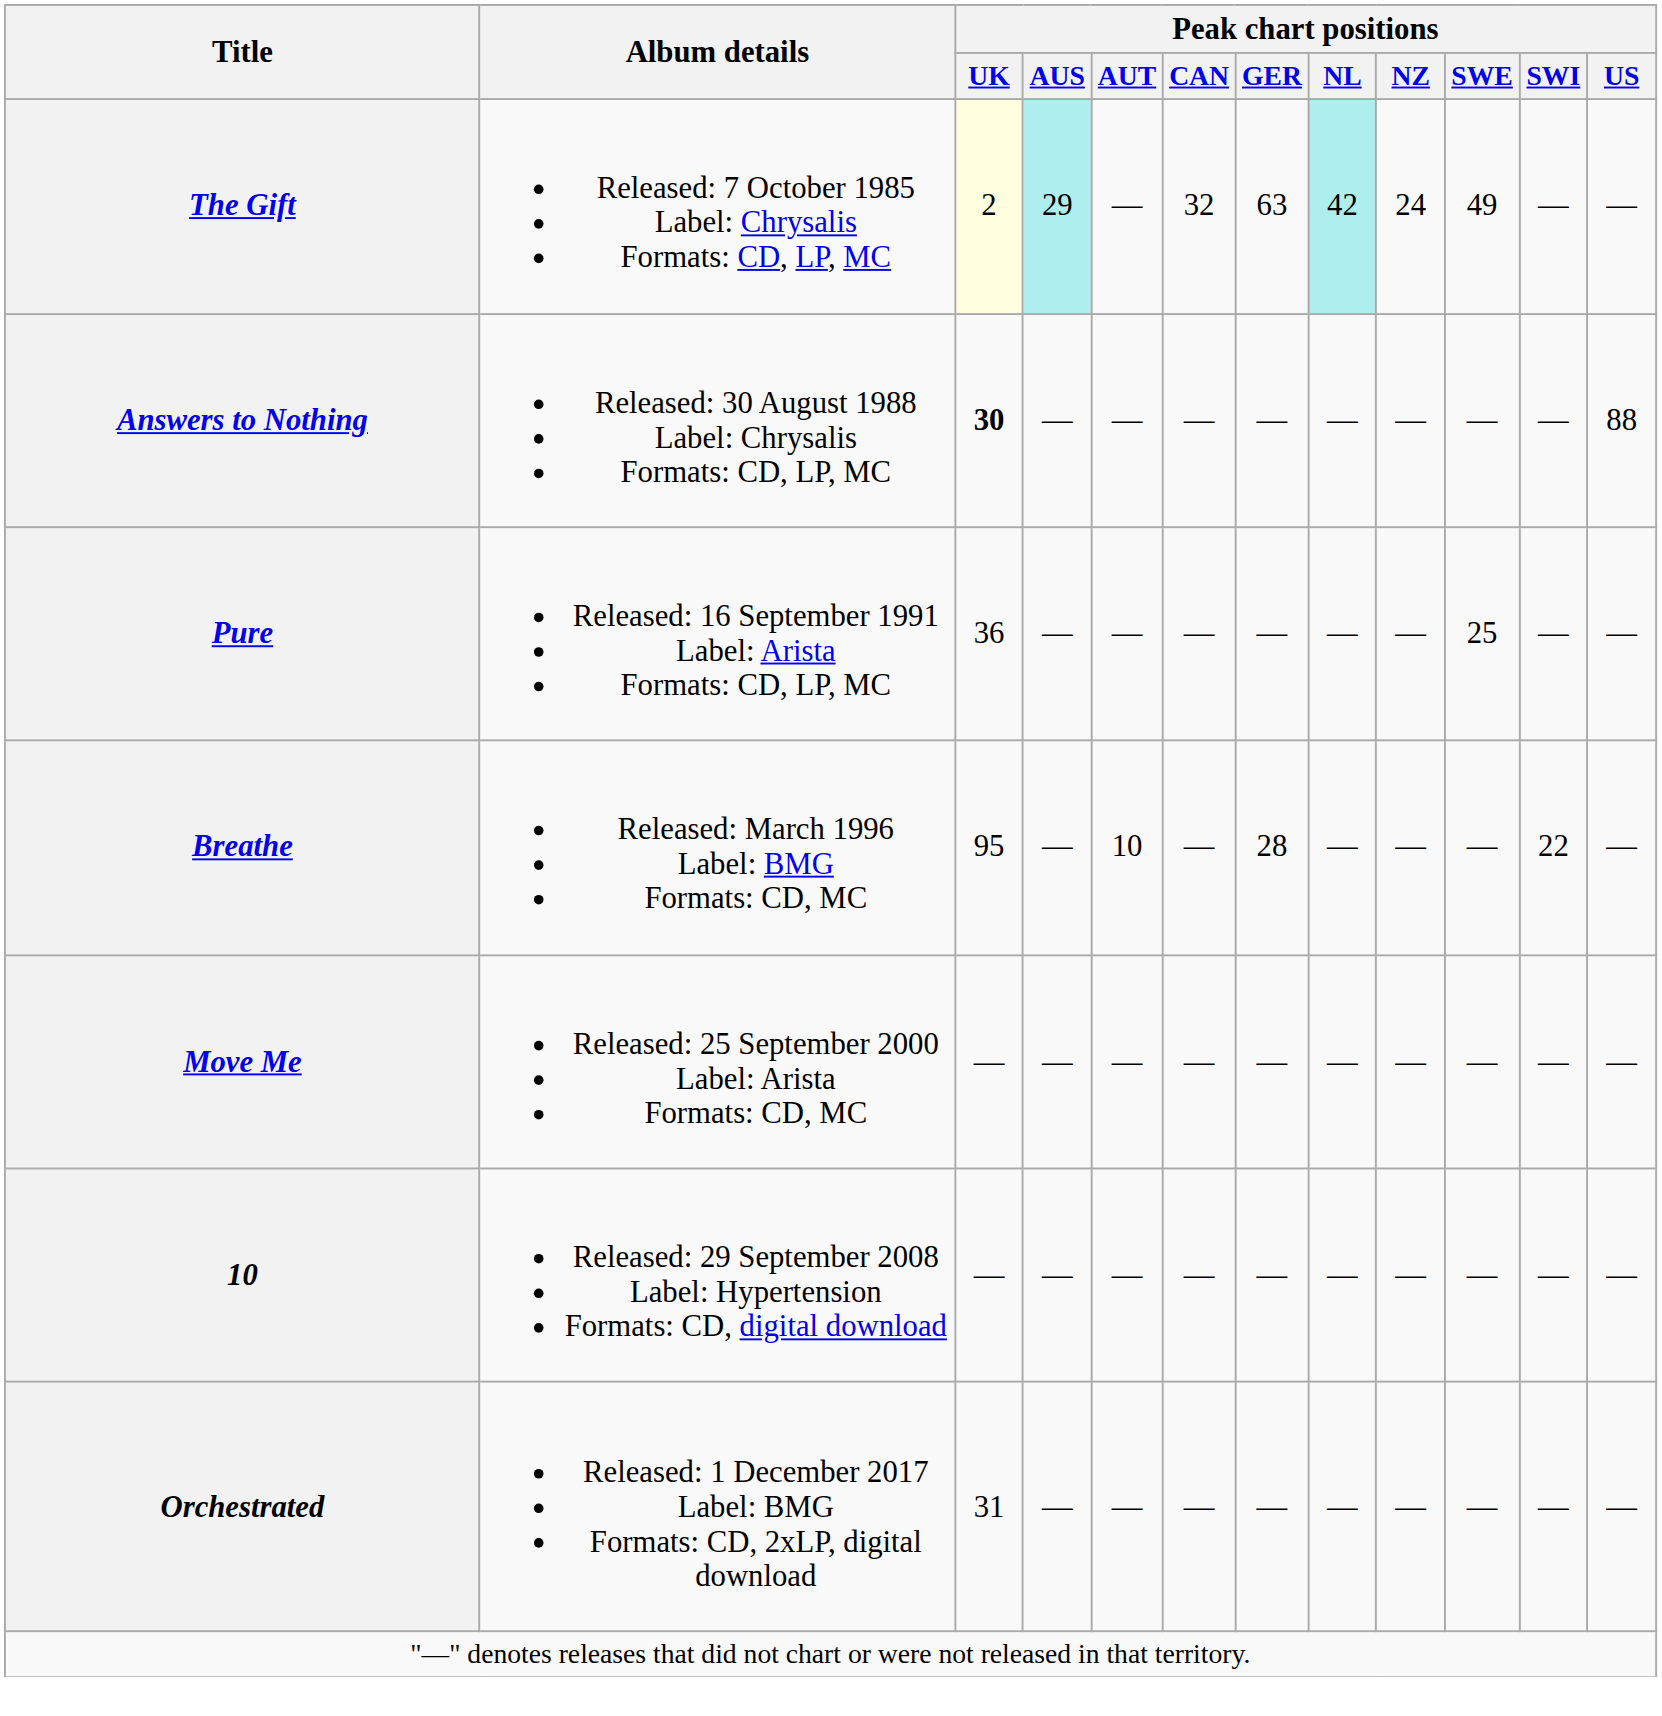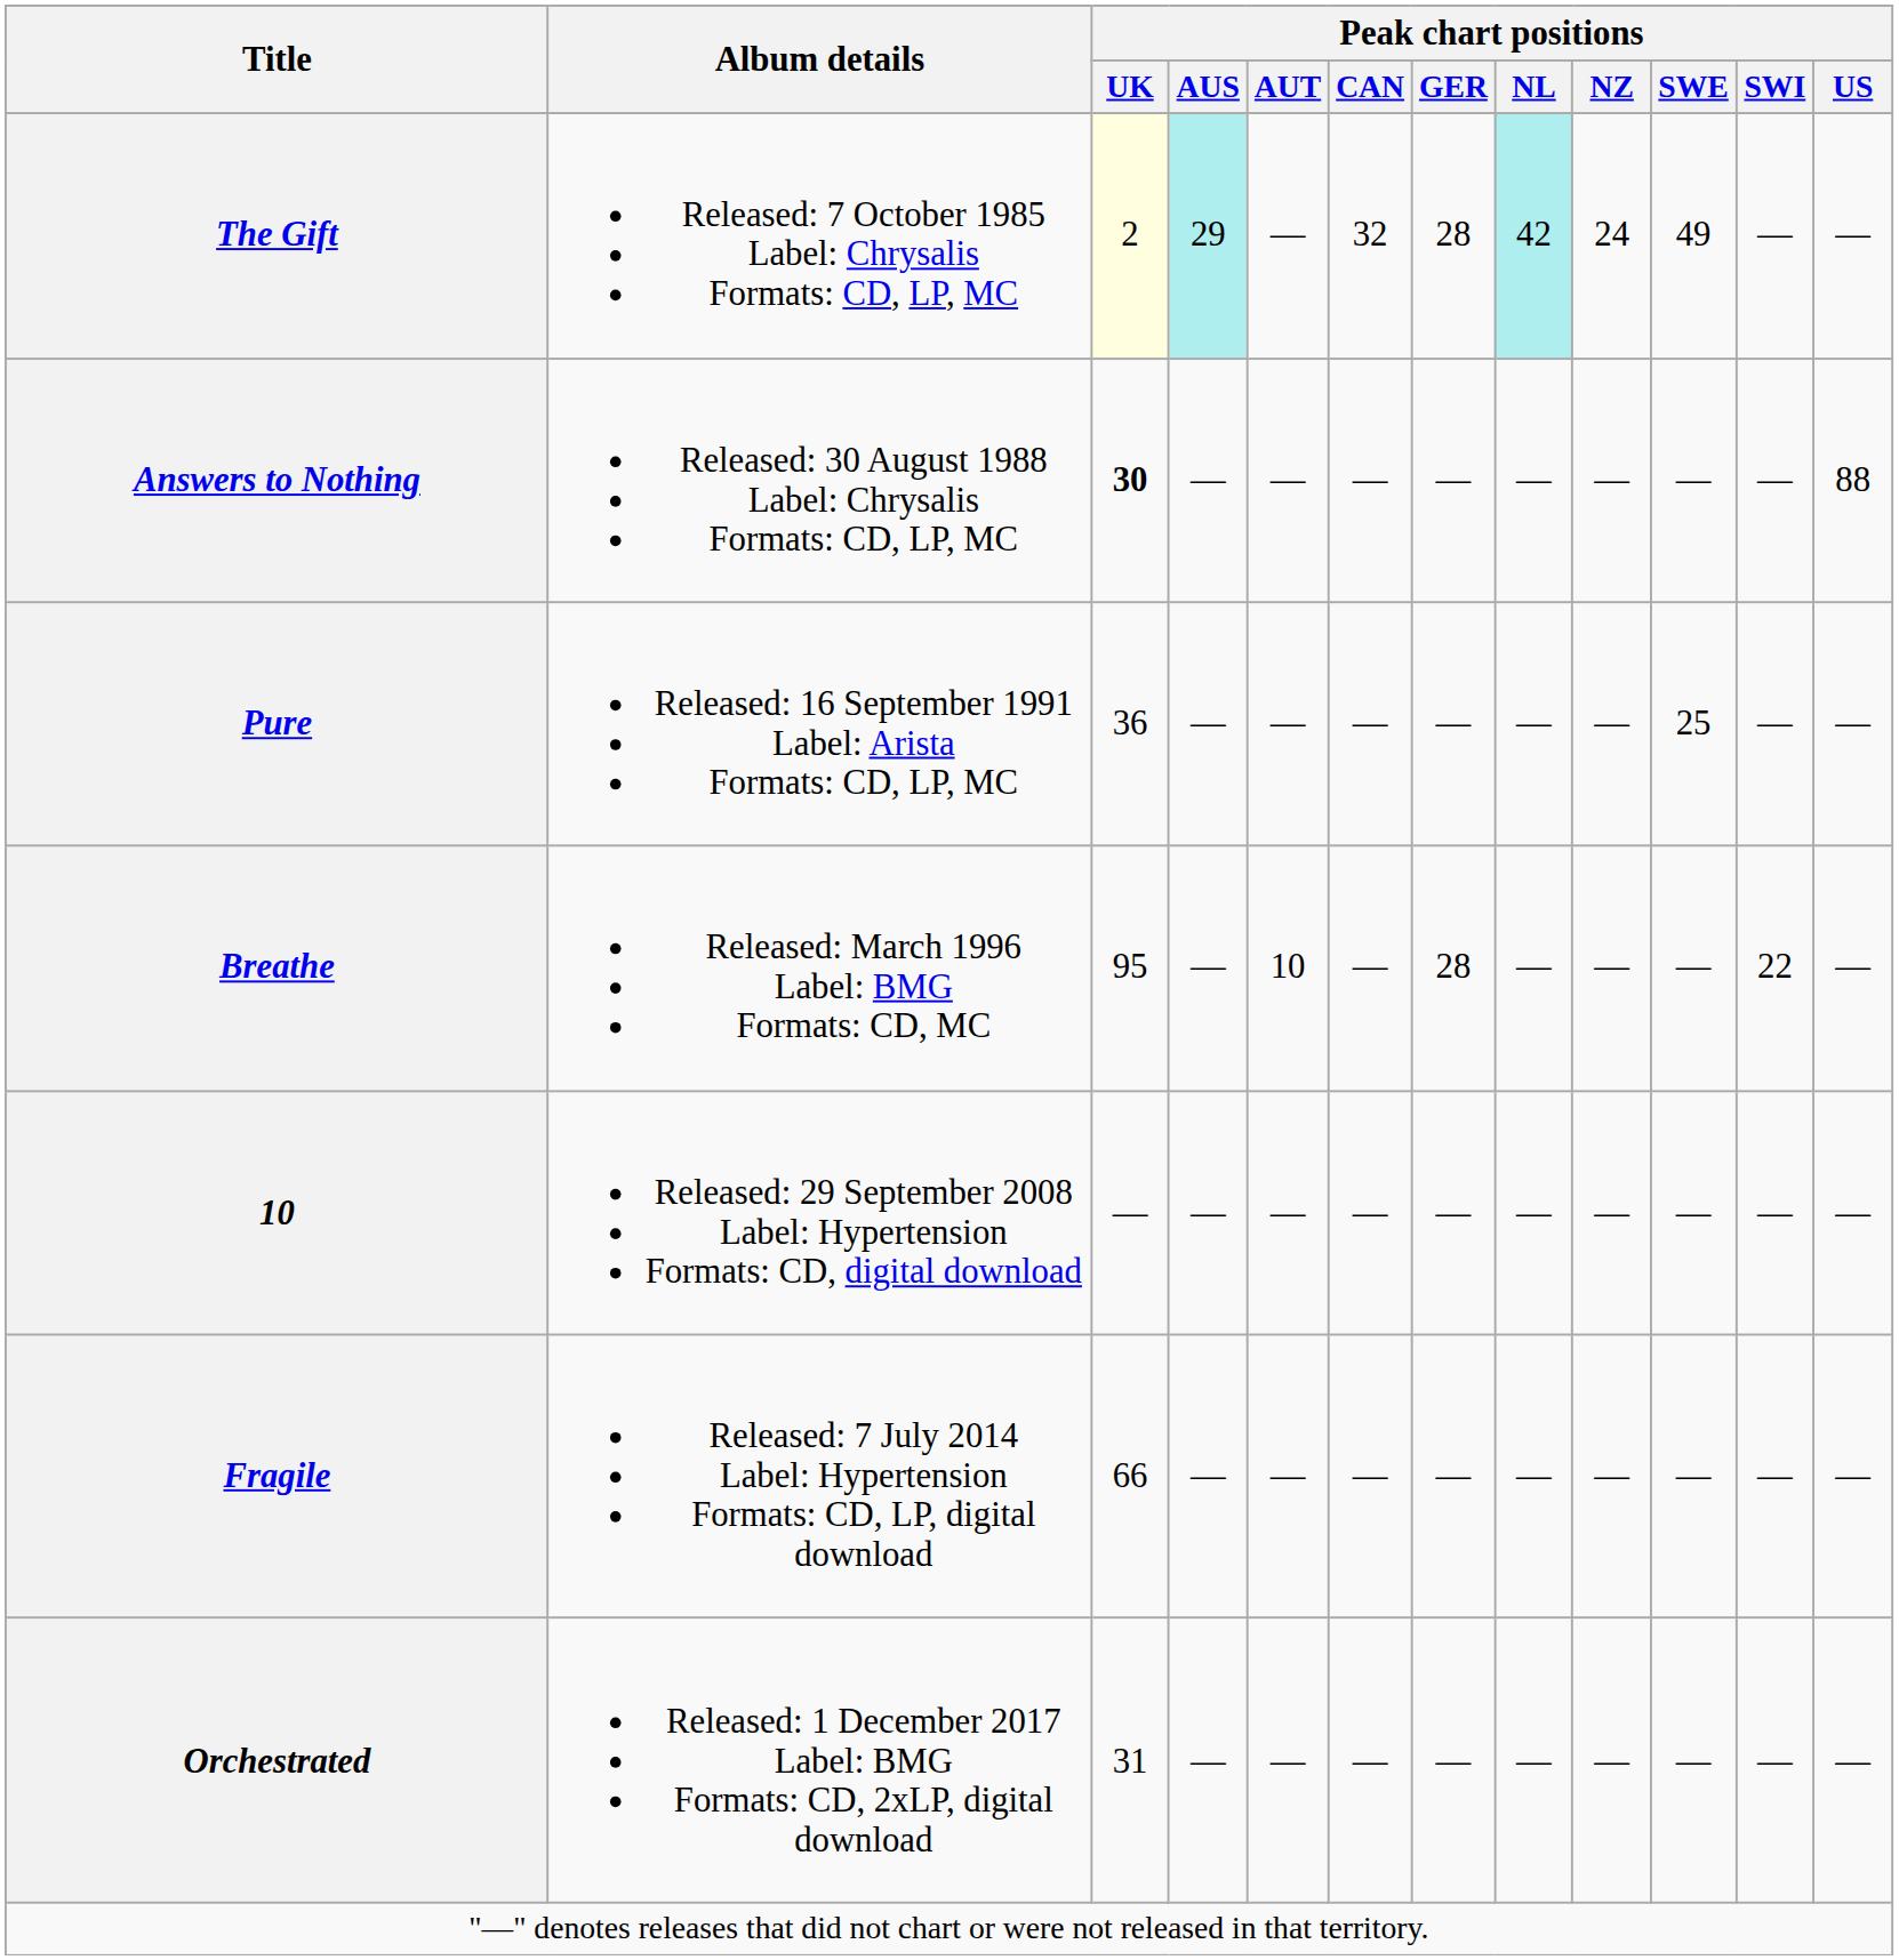The Gift | Peak chart positions / GER: 63 -> 28
- row: Move Me | Released: 25 September 2000 Label: Arista Formats: CD, MC | — | — | — | — | — | — | — | — | — | —
+ row: Fragile | Released: 7 July 2014 Label: Hypertension Formats: CD, LP, digital download | 66 | — | — | — | — | — | — | — | — | —
